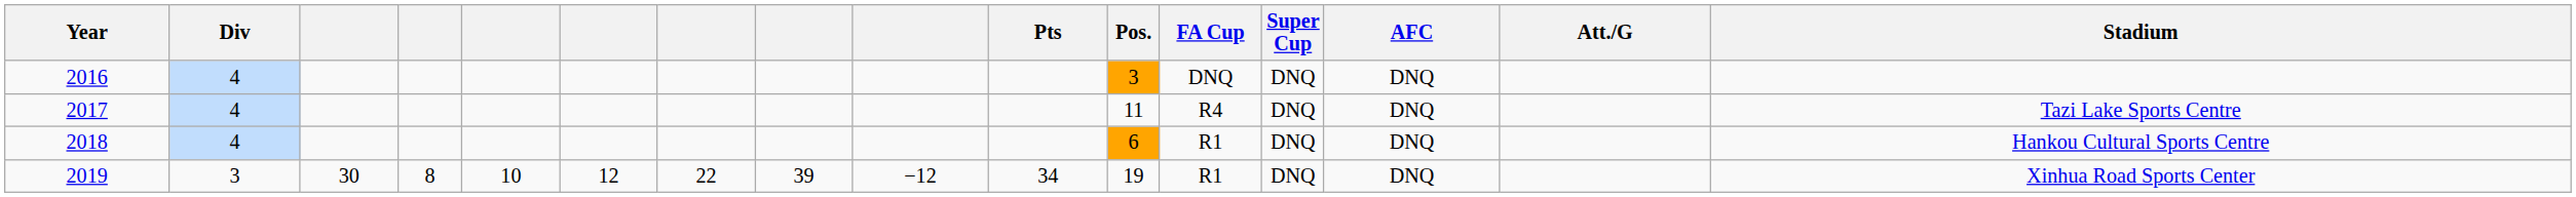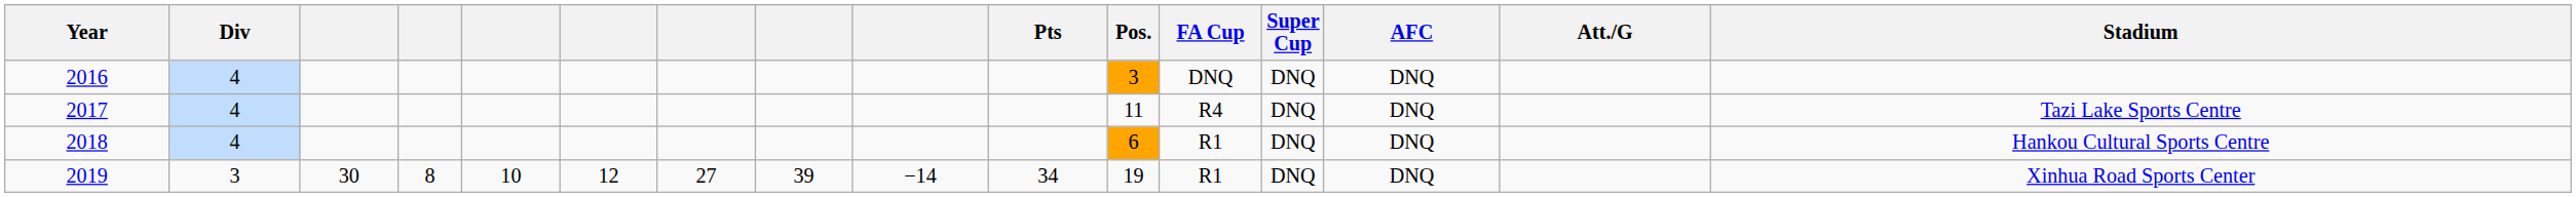2019 | column 7: 22 -> 27
2019 | column 9: −12 -> −14
